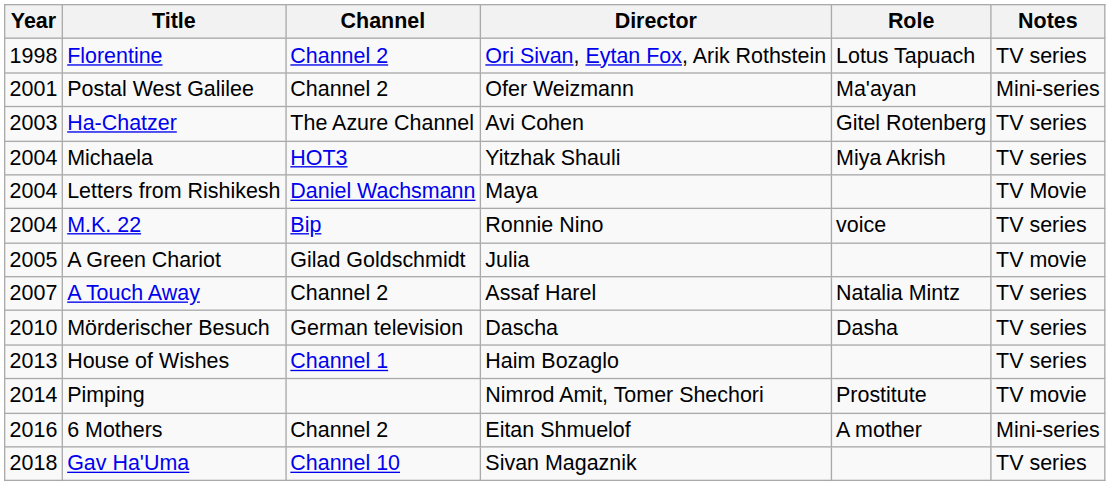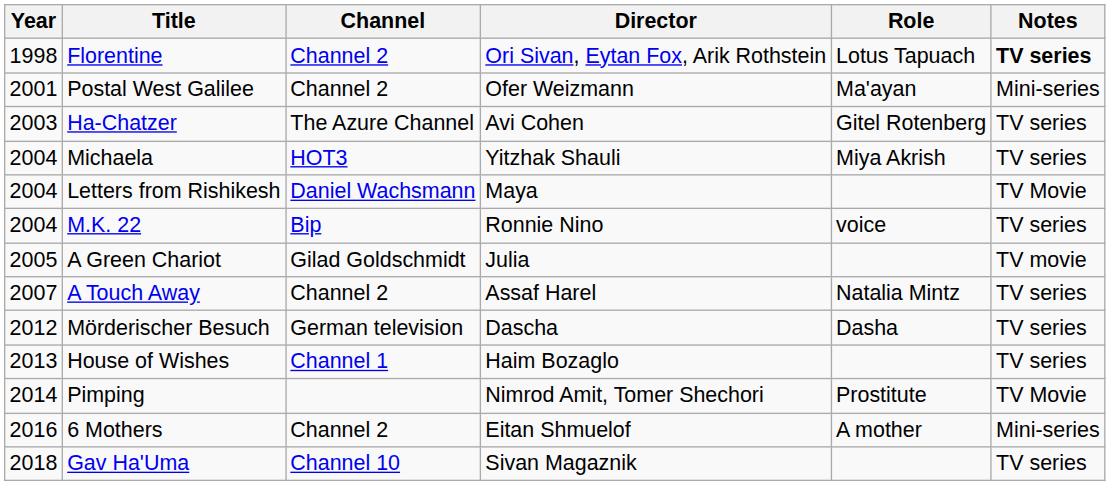Florentine | Notes: normal -> bold
Mörderischer Besuch | Year: 2010 -> 2012
Pimping | Notes: TV movie -> TV Movie
